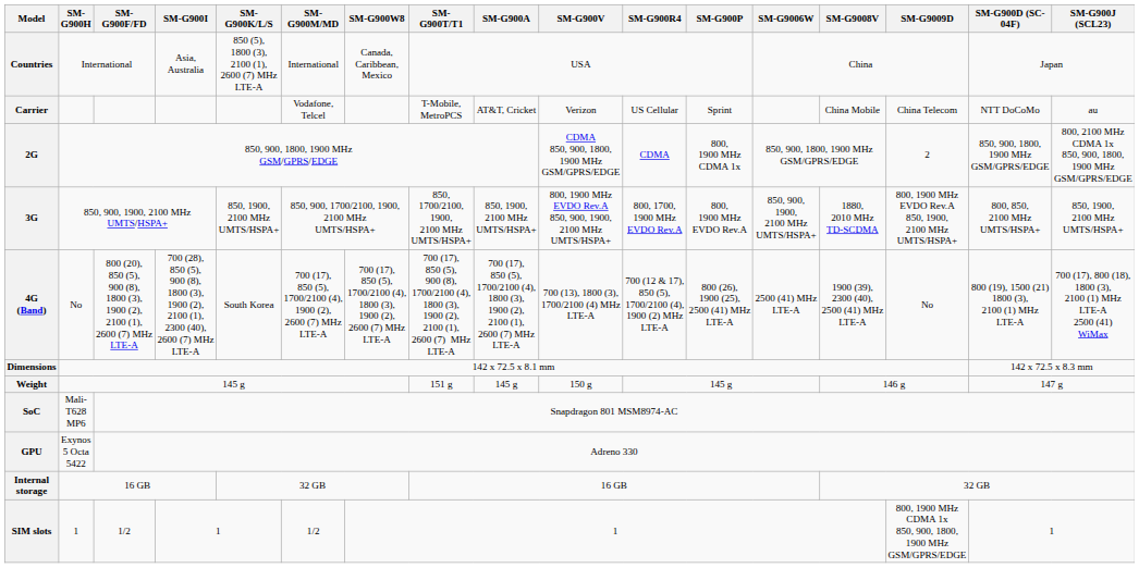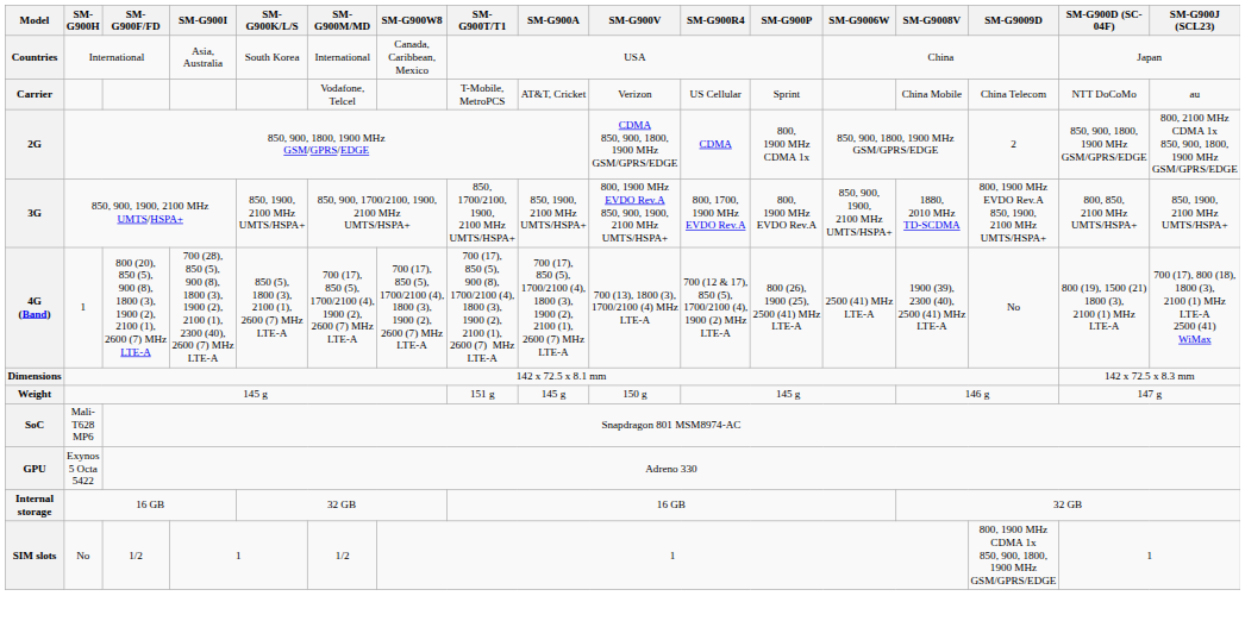Countries | SM-G900K/L/S: 850 (5), 1800 (3), 2100 (1), 2600 (7) MHz LTE-A -> South Korea
4G (Band) | SM-G900H: No -> 1
4G (Band) | SM-G900K/L/S: South Korea -> 850 (5), 1800 (3), 2100 (1), 2600 (7) MHz LTE-A
SIM slots | SM-G900H: 1 -> No
